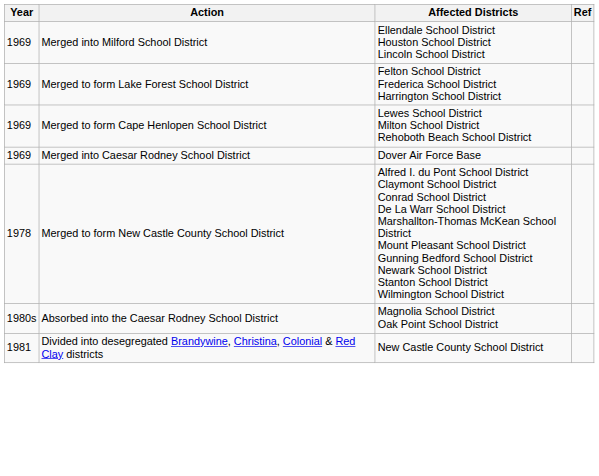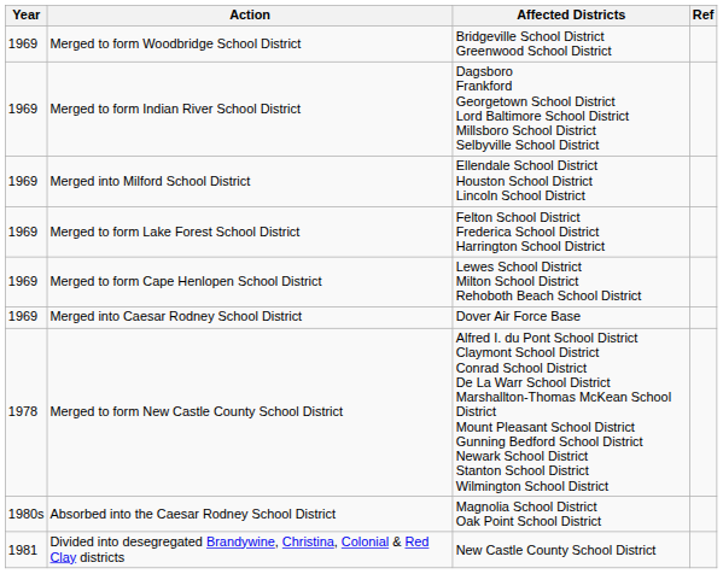+ row: 1969 | Merged to form Woodbridge School District | Bridgeville School District Greenwood School District
+ row: 1969 | Merged to form Indian River School District | Dagsboro Frankford Georgetown School District Lord Baltimore School District Millsboro School District Selbyville School District
